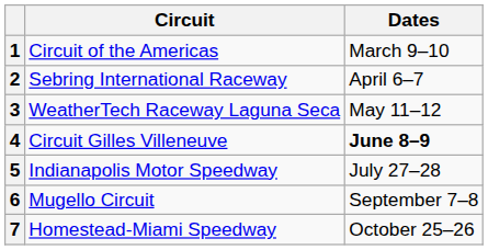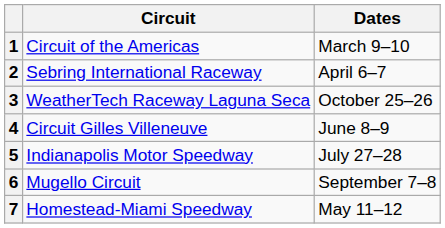3 | Dates: May 11–12 -> October 25–26
4 | Dates: bold -> normal
7 | Dates: October 25–26 -> May 11–12
